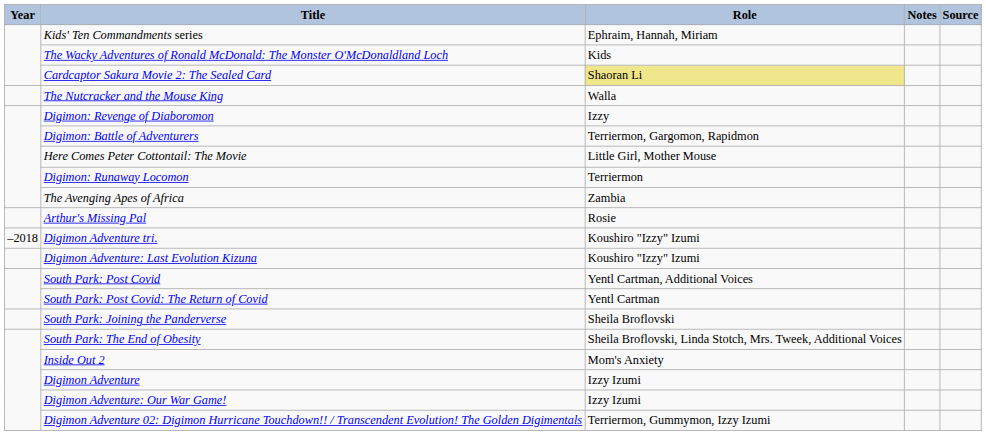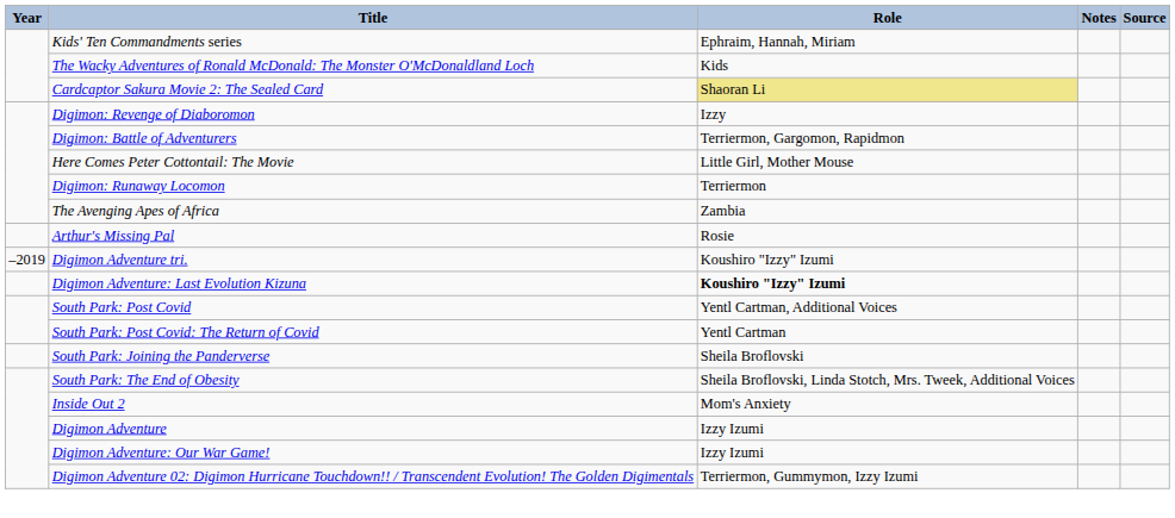- row: The Nutcracker and the Mouse King | Walla
Digimon Adventure tri. | Year: –2018 -> –2019
Digimon Adventure: Last Evolution Kizuna | Role: normal -> bold
